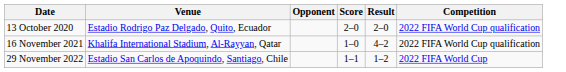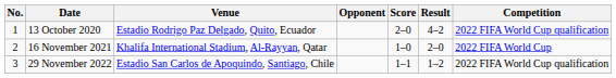+ column: No. | 1 | 2 | 3
13 October 2020 | Result: 2–0 -> 4–2
16 November 2021 | Result: 4–2 -> 2–0
16 November 2021 | Competition: 2022 FIFA World Cup qualification -> 2022 FIFA World Cup
29 November 2022 | Competition: 2022 FIFA World Cup -> 2022 FIFA World Cup qualification
